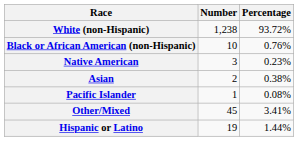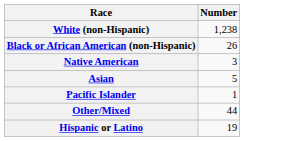- column: Percentage | 93.72% | 0.76% | 0.23% | 0.38% | 0.08% | 3.41% | 1.44%
Black or African American (non-Hispanic) | Number: 10 -> 26
Asian | Number: 2 -> 5
Other/Mixed | Number: 45 -> 44
